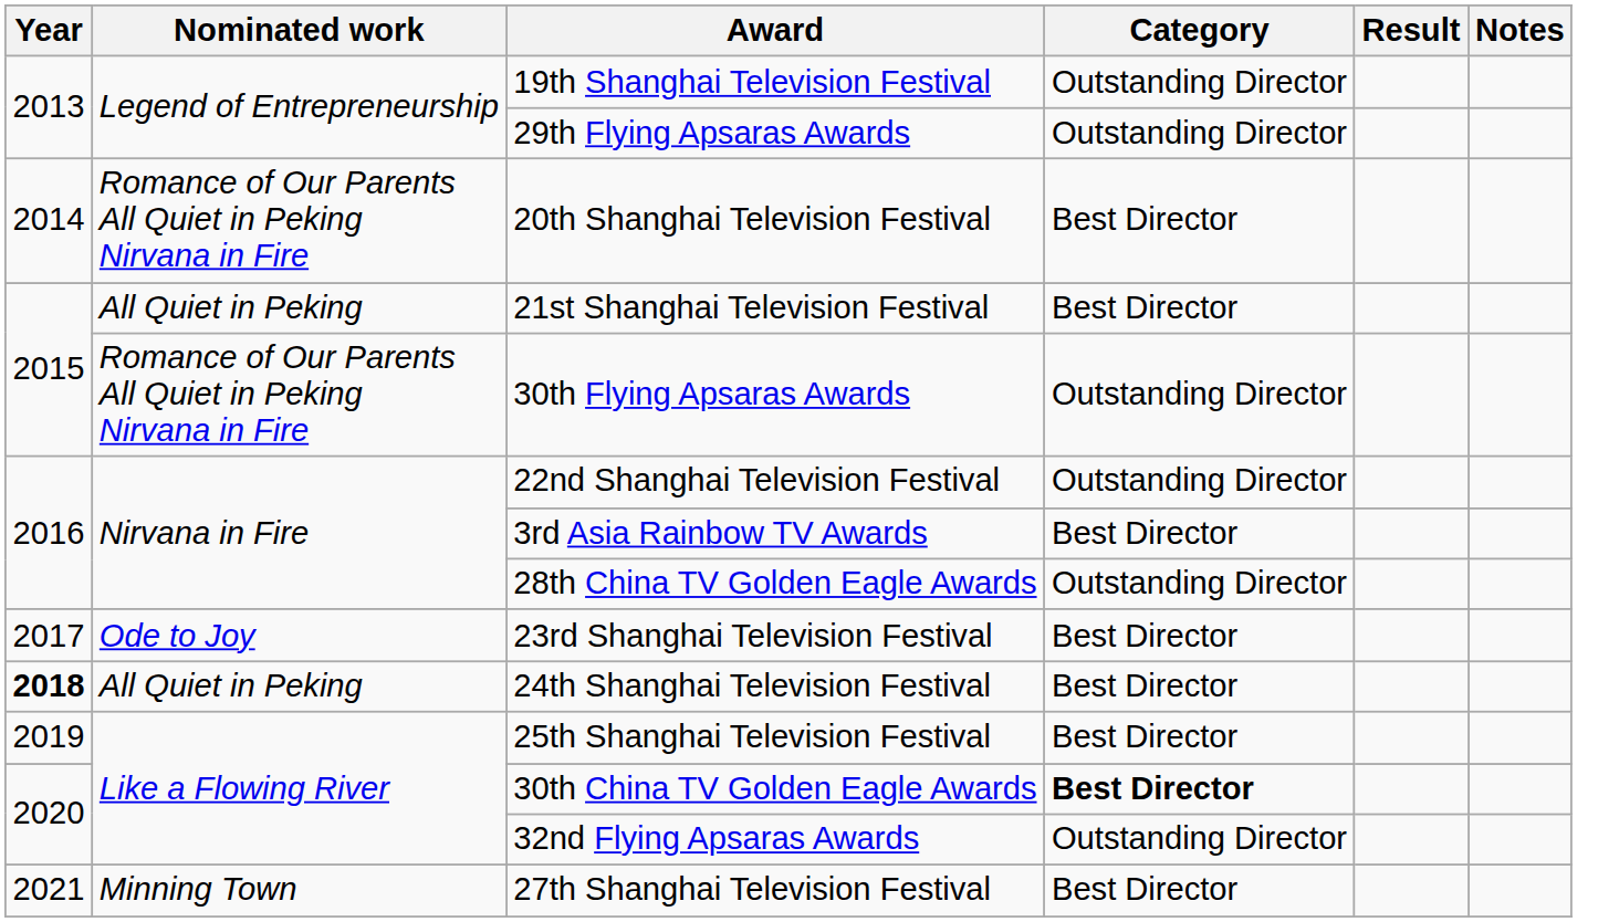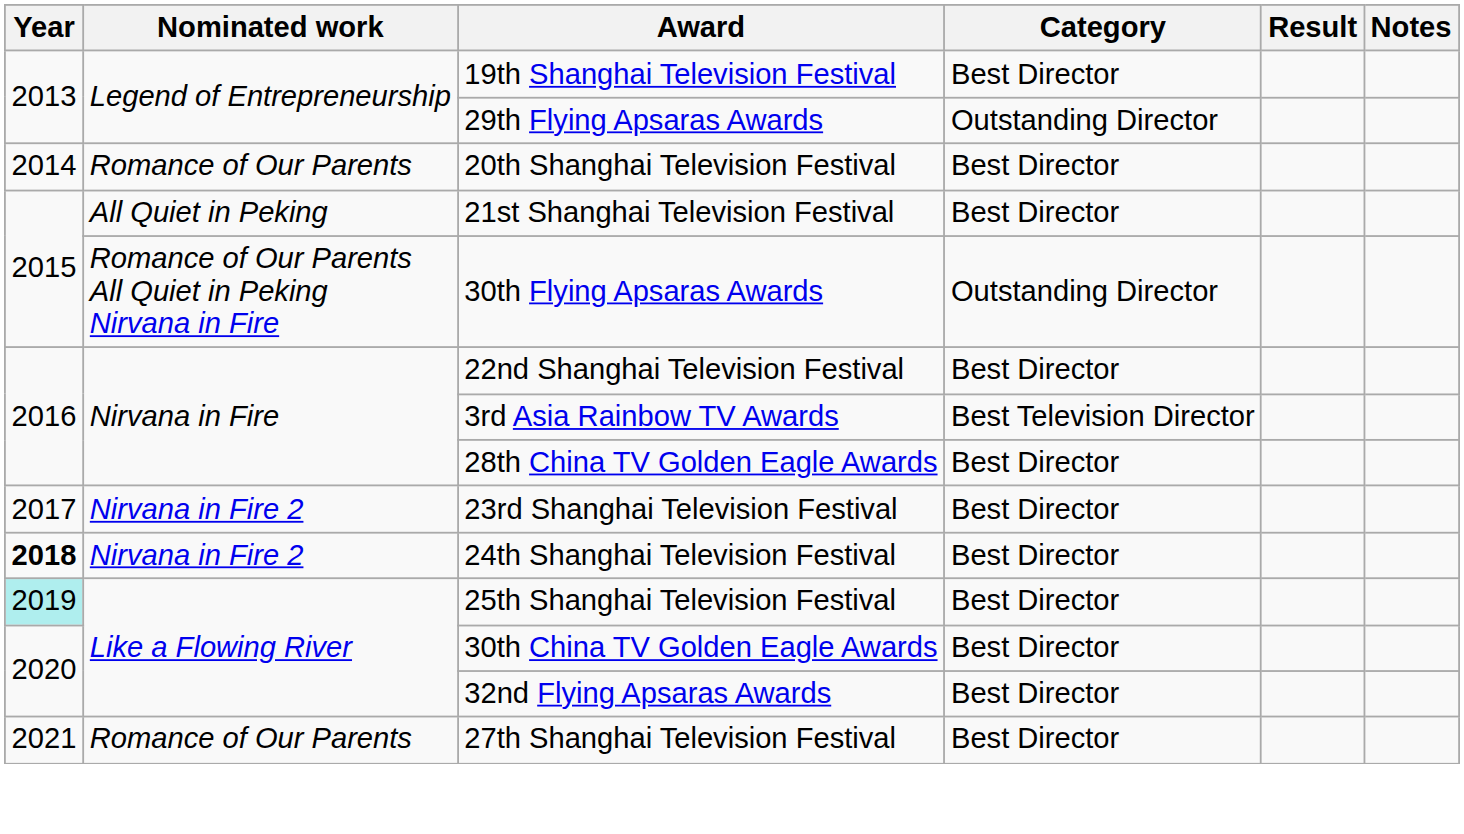19th Shanghai Television Festival | Category: Outstanding Director -> Best Director
20th Shanghai Television Festival | Nominated work: Romance of Our Parents All Quiet in Peking Nirvana in Fire -> Romance of Our Parents
22nd Shanghai Television Festival | Category: Outstanding Director -> Best Director
3rd Asia Rainbow TV Awards | Category: Best Director -> Best Television Director
28th China TV Golden Eagle Awards | Category: Outstanding Director -> Best Director
23rd Shanghai Television Festival | Nominated work: Ode to Joy -> Nirvana in Fire 2
24th Shanghai Television Festival | Nominated work: All Quiet in Peking -> Nirvana in Fire 2
25th Shanghai Television Festival | Year: no background -> paleturquoise background
30th China TV Golden Eagle Awards | Category: bold -> normal
32nd Flying Apsaras Awards | Category: Outstanding Director -> Best Director
27th Shanghai Television Festival | Nominated work: Minning Town -> Romance of Our Parents
